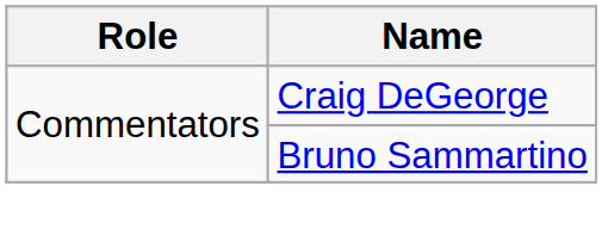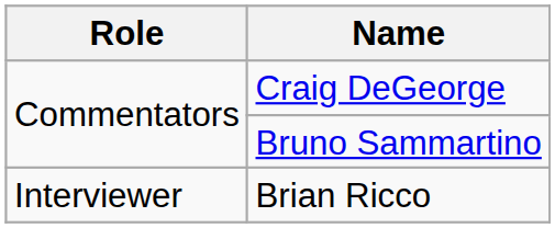+ row: Interviewer | Brian Ricco
